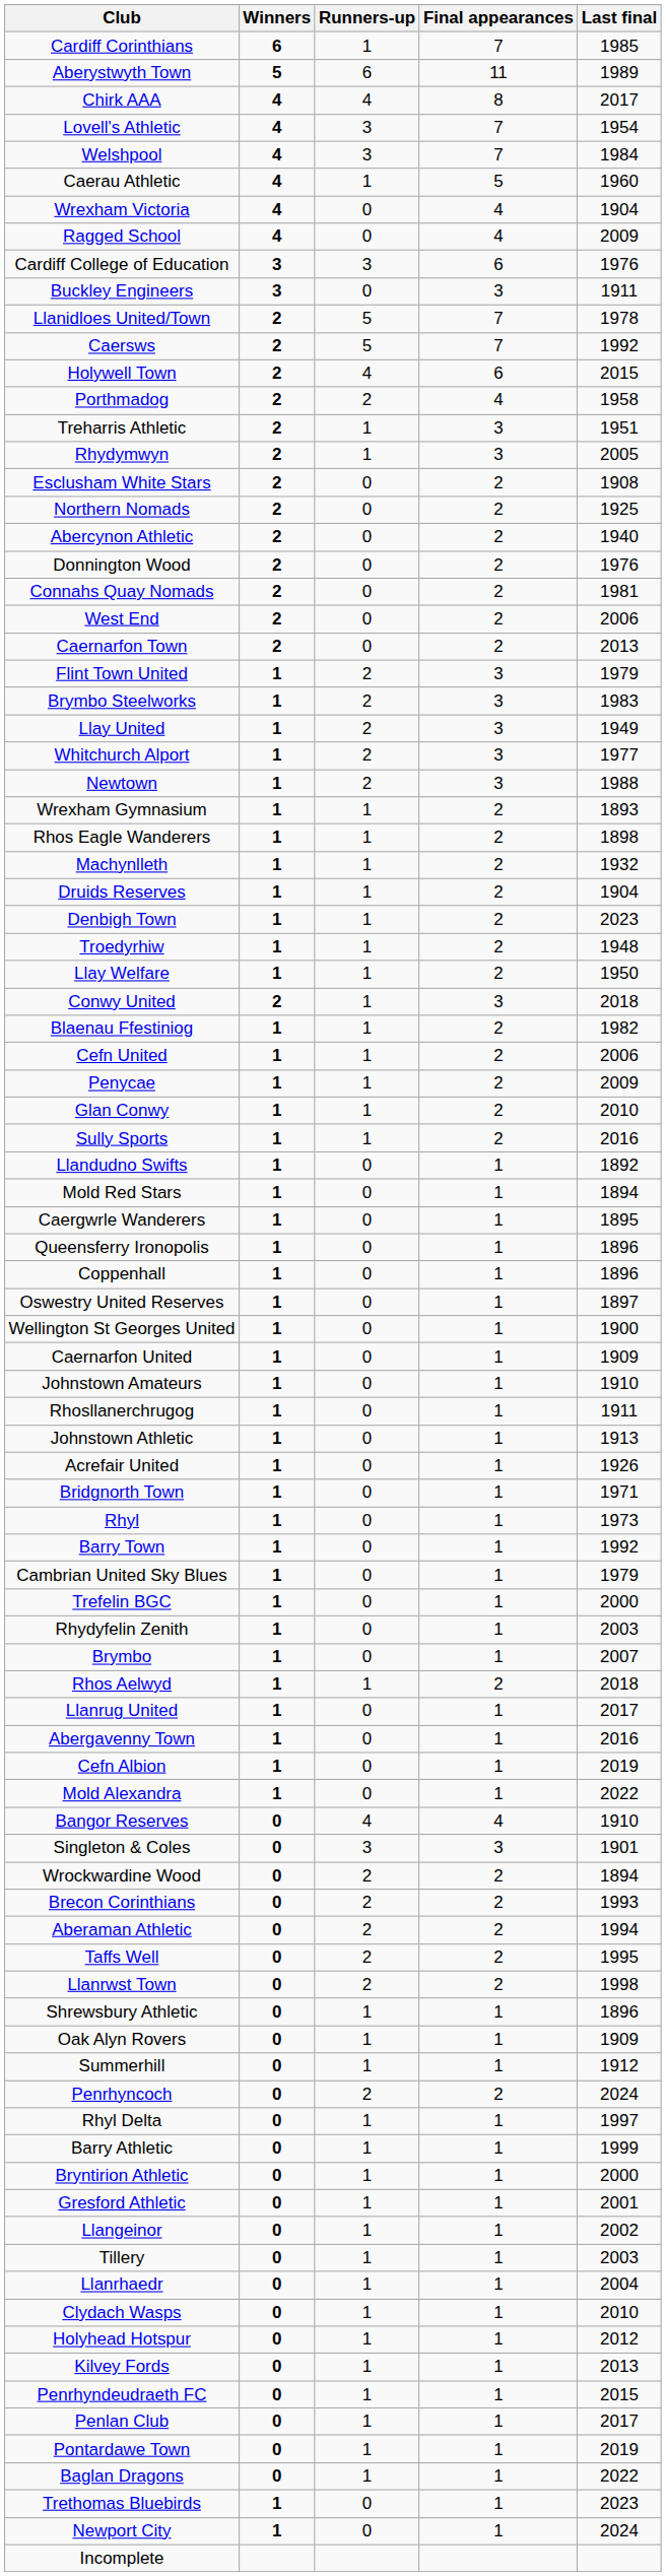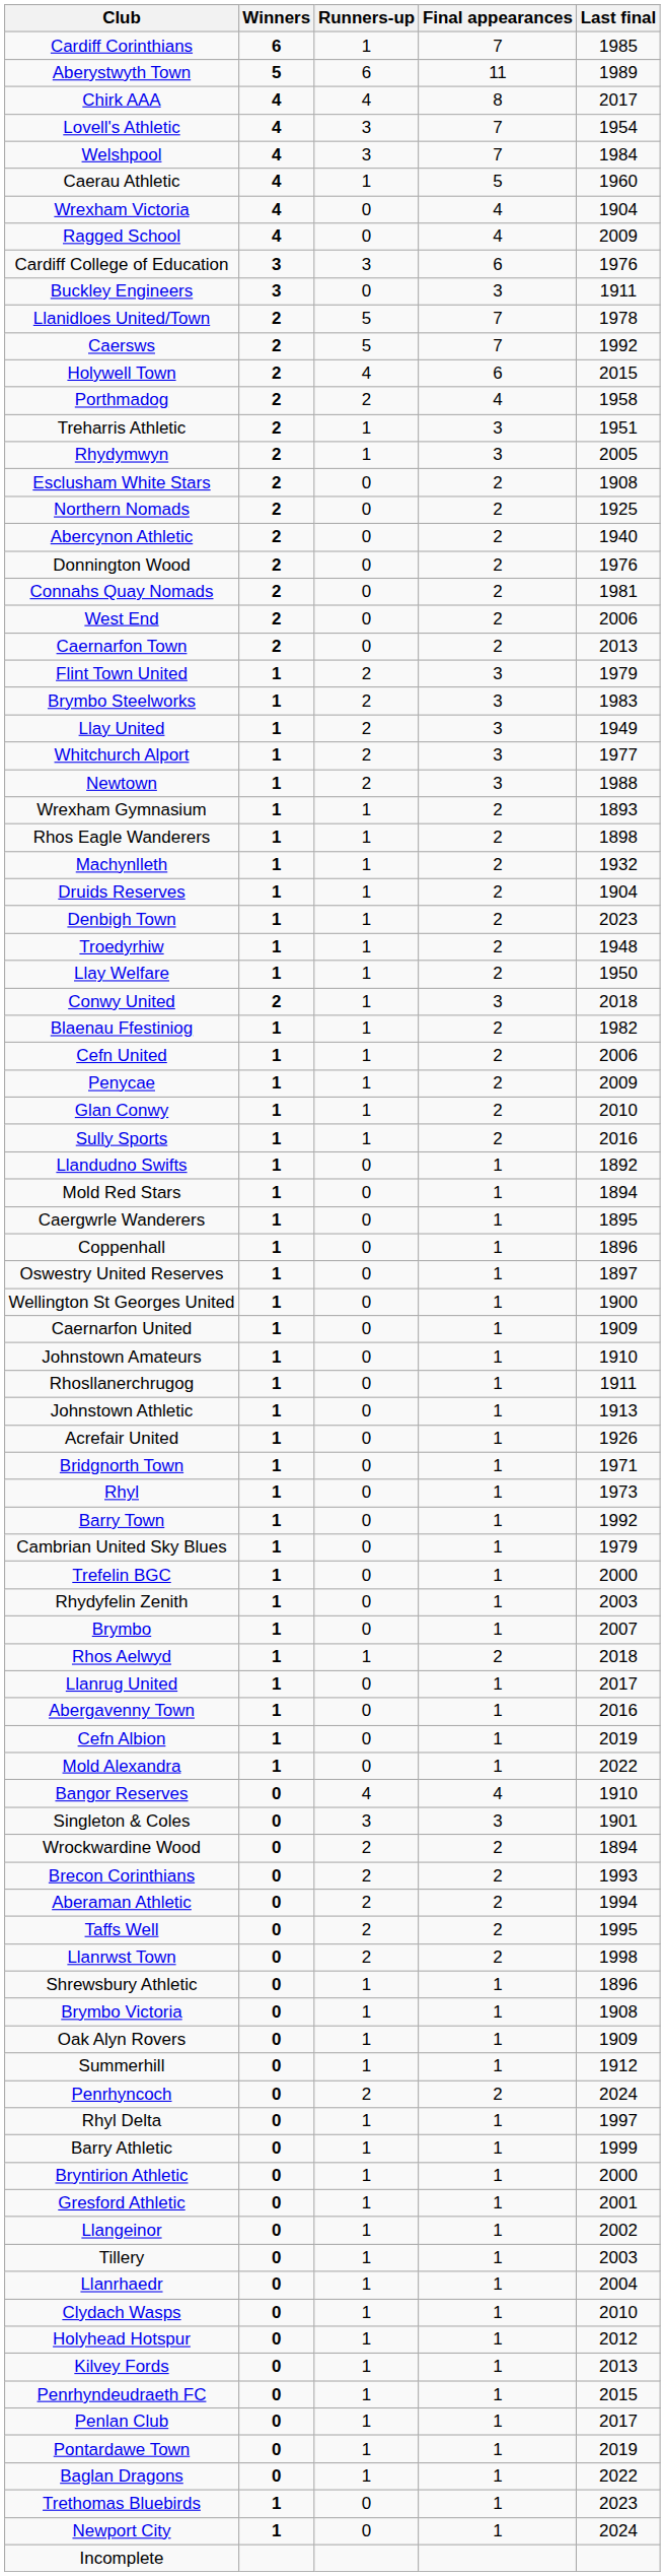- row: Queensferry Ironopolis | 1 | 0 | 1 | 1896
+ row: Brymbo Victoria | 0 | 1 | 1 | 1908
